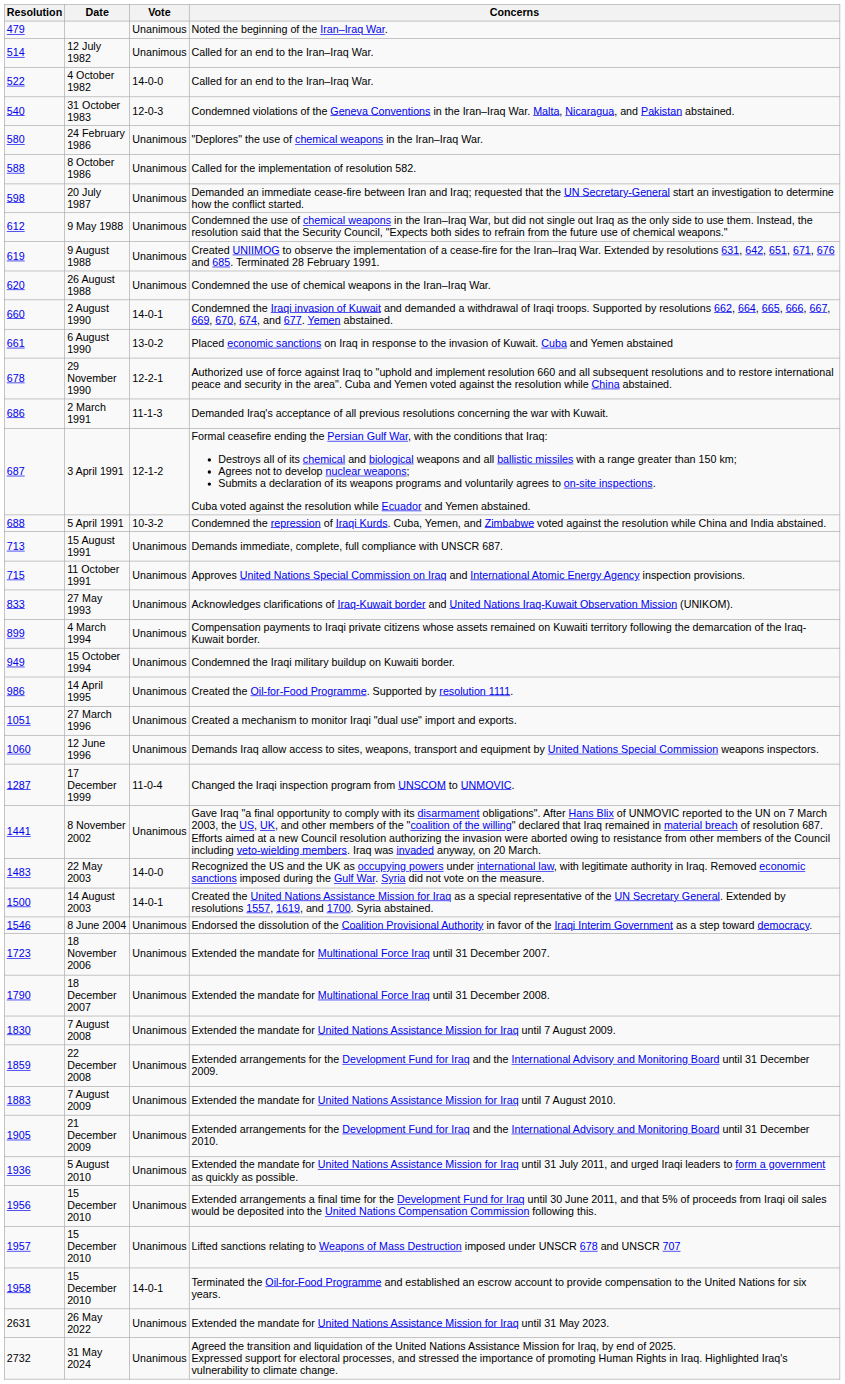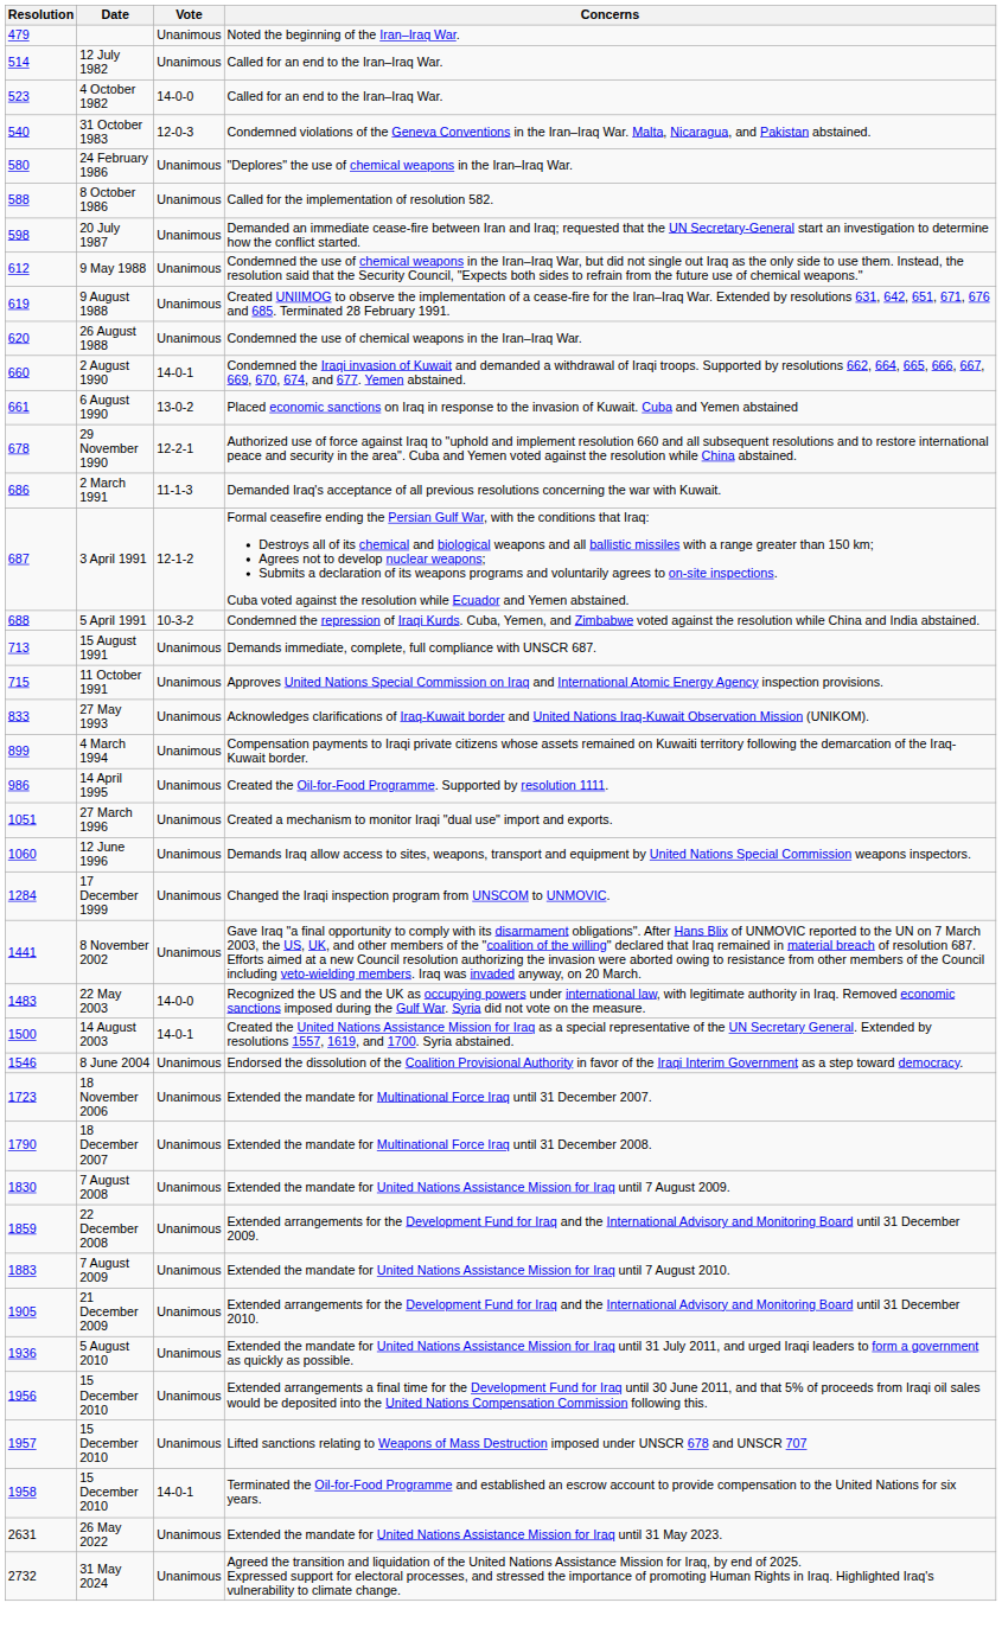4 October 1982 / Called for an end to the Iran–Iraq War. | Resolution: 522 -> 523
- row: 949 | 15 October 1994 | Unanimous | Condemned the Iraqi military buildup on Kuwaiti border.
Changed the Iraqi inspection program from UNSCOM to UNMOVIC. | Resolution: 1287 -> 1284
Changed the Iraqi inspection program from UNSCOM to UNMOVIC. | Vote: 11-0-4 -> Unanimous
